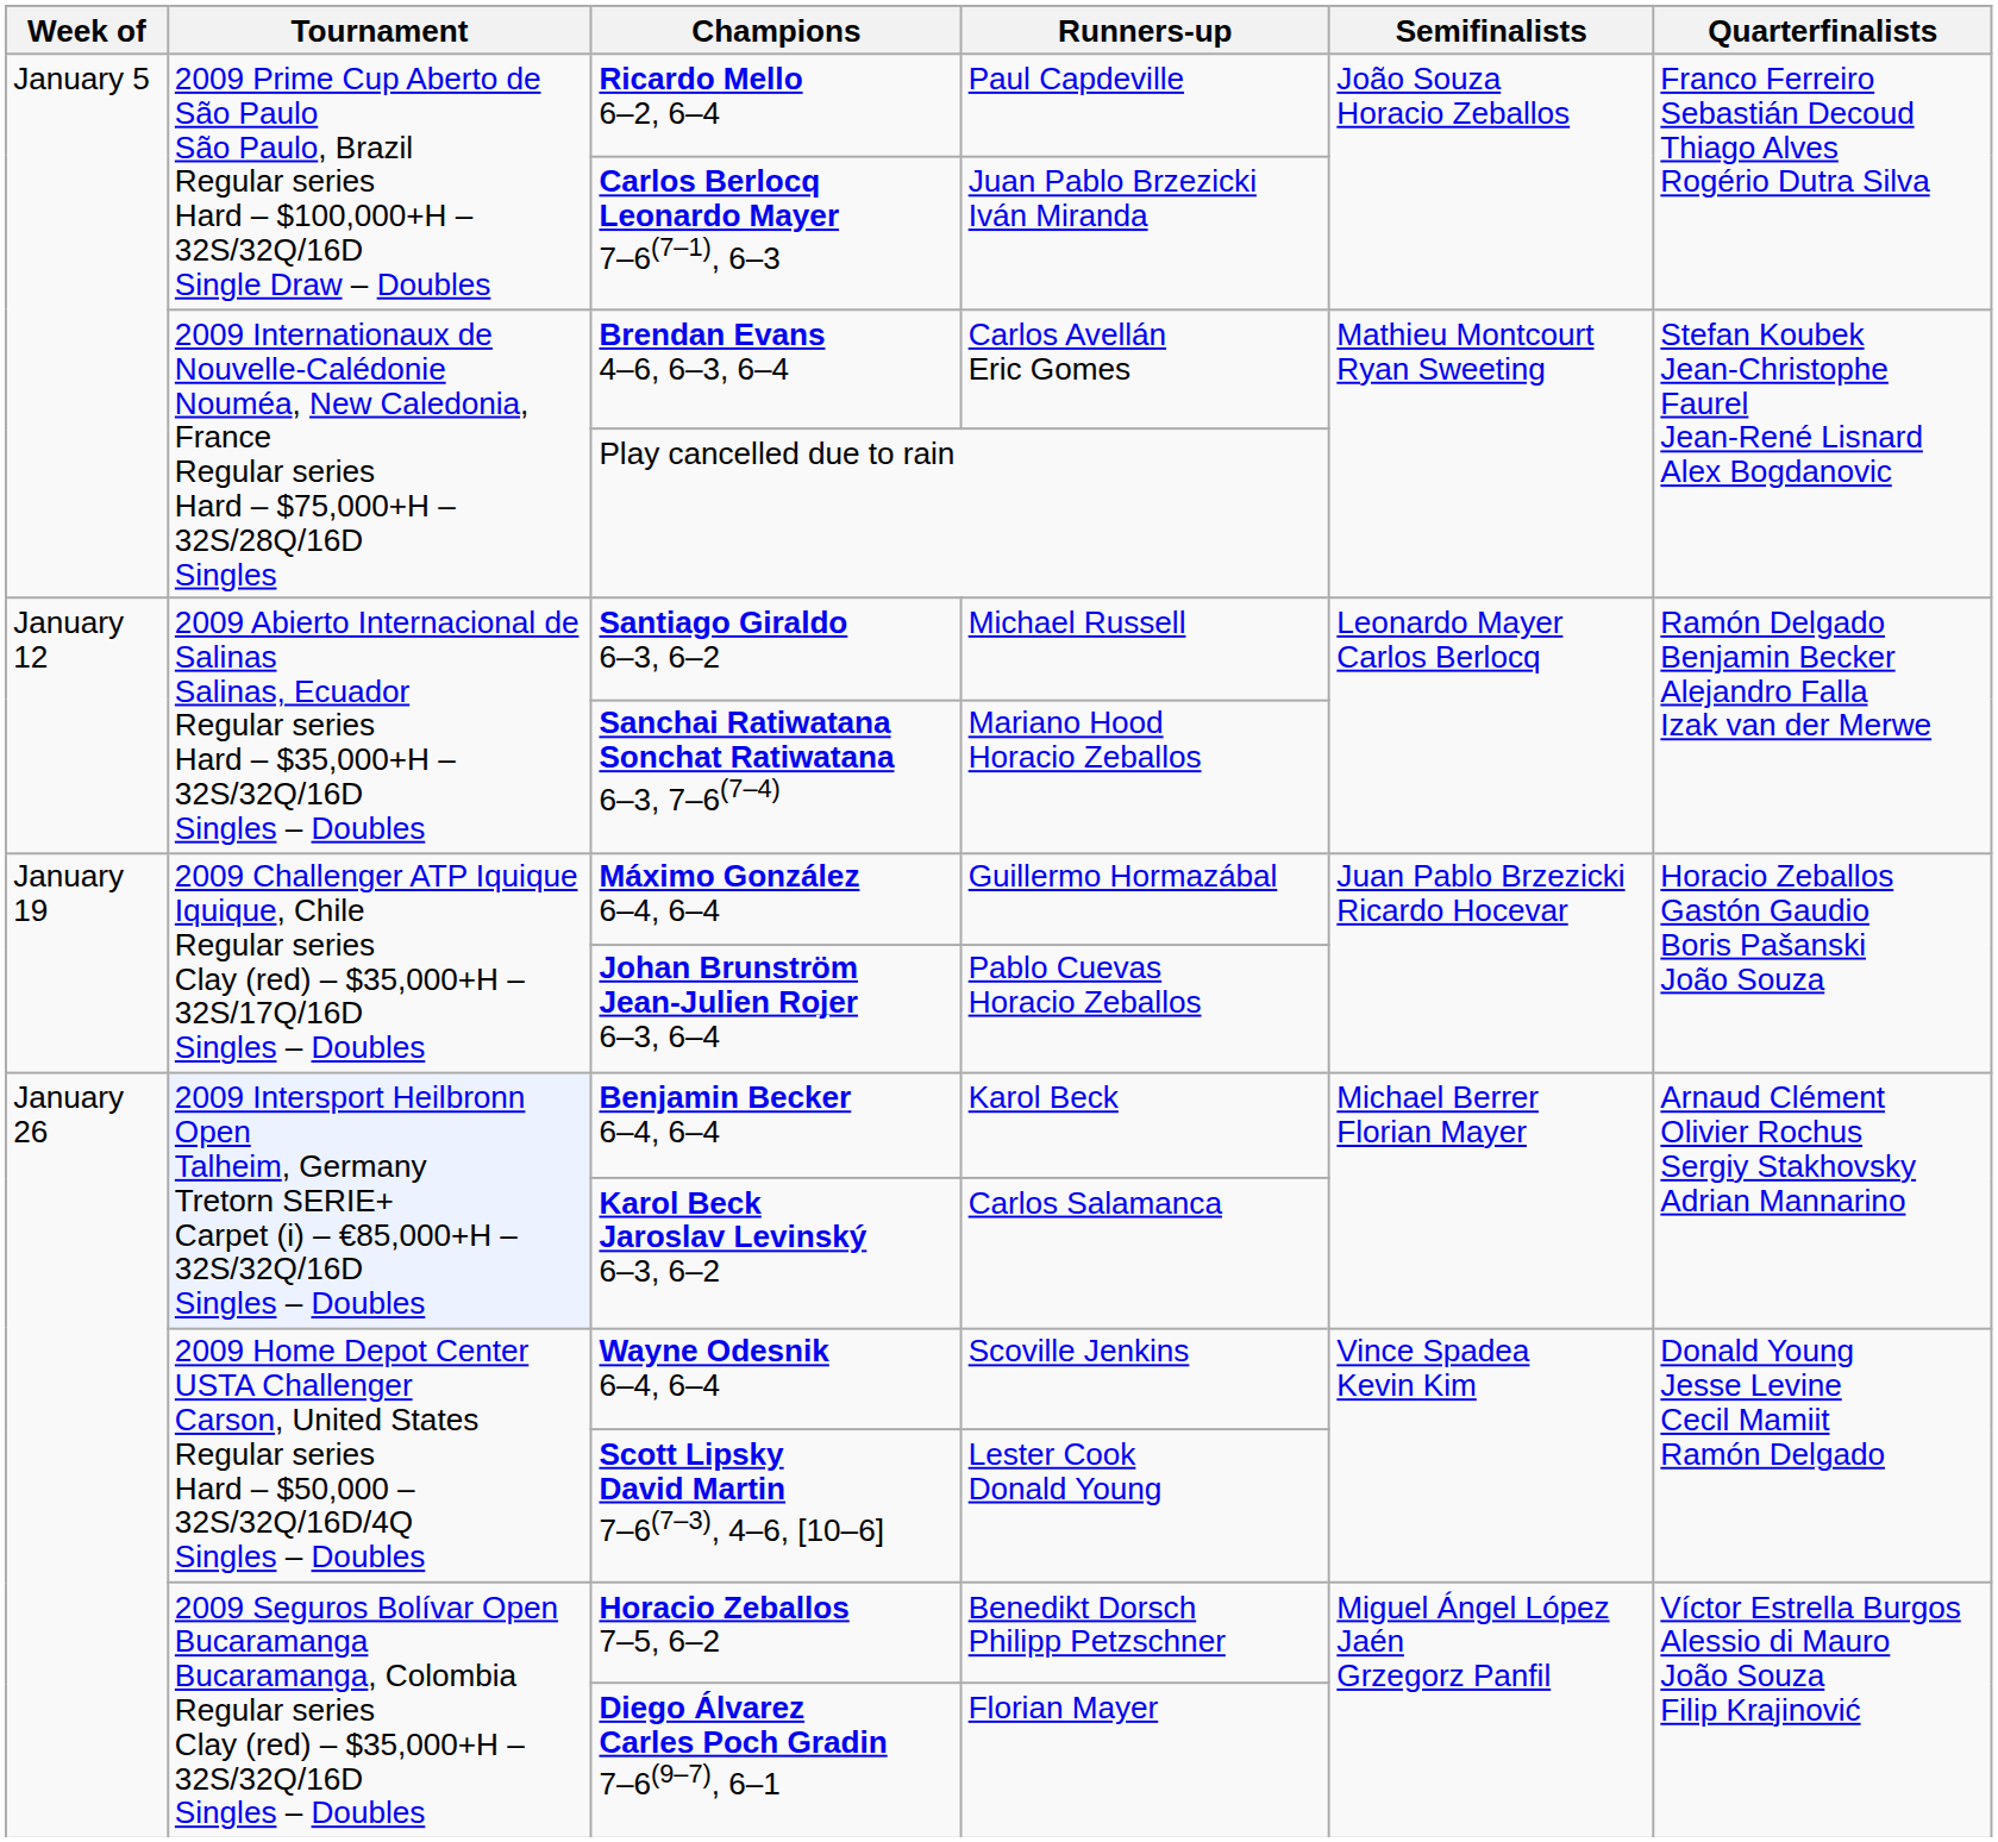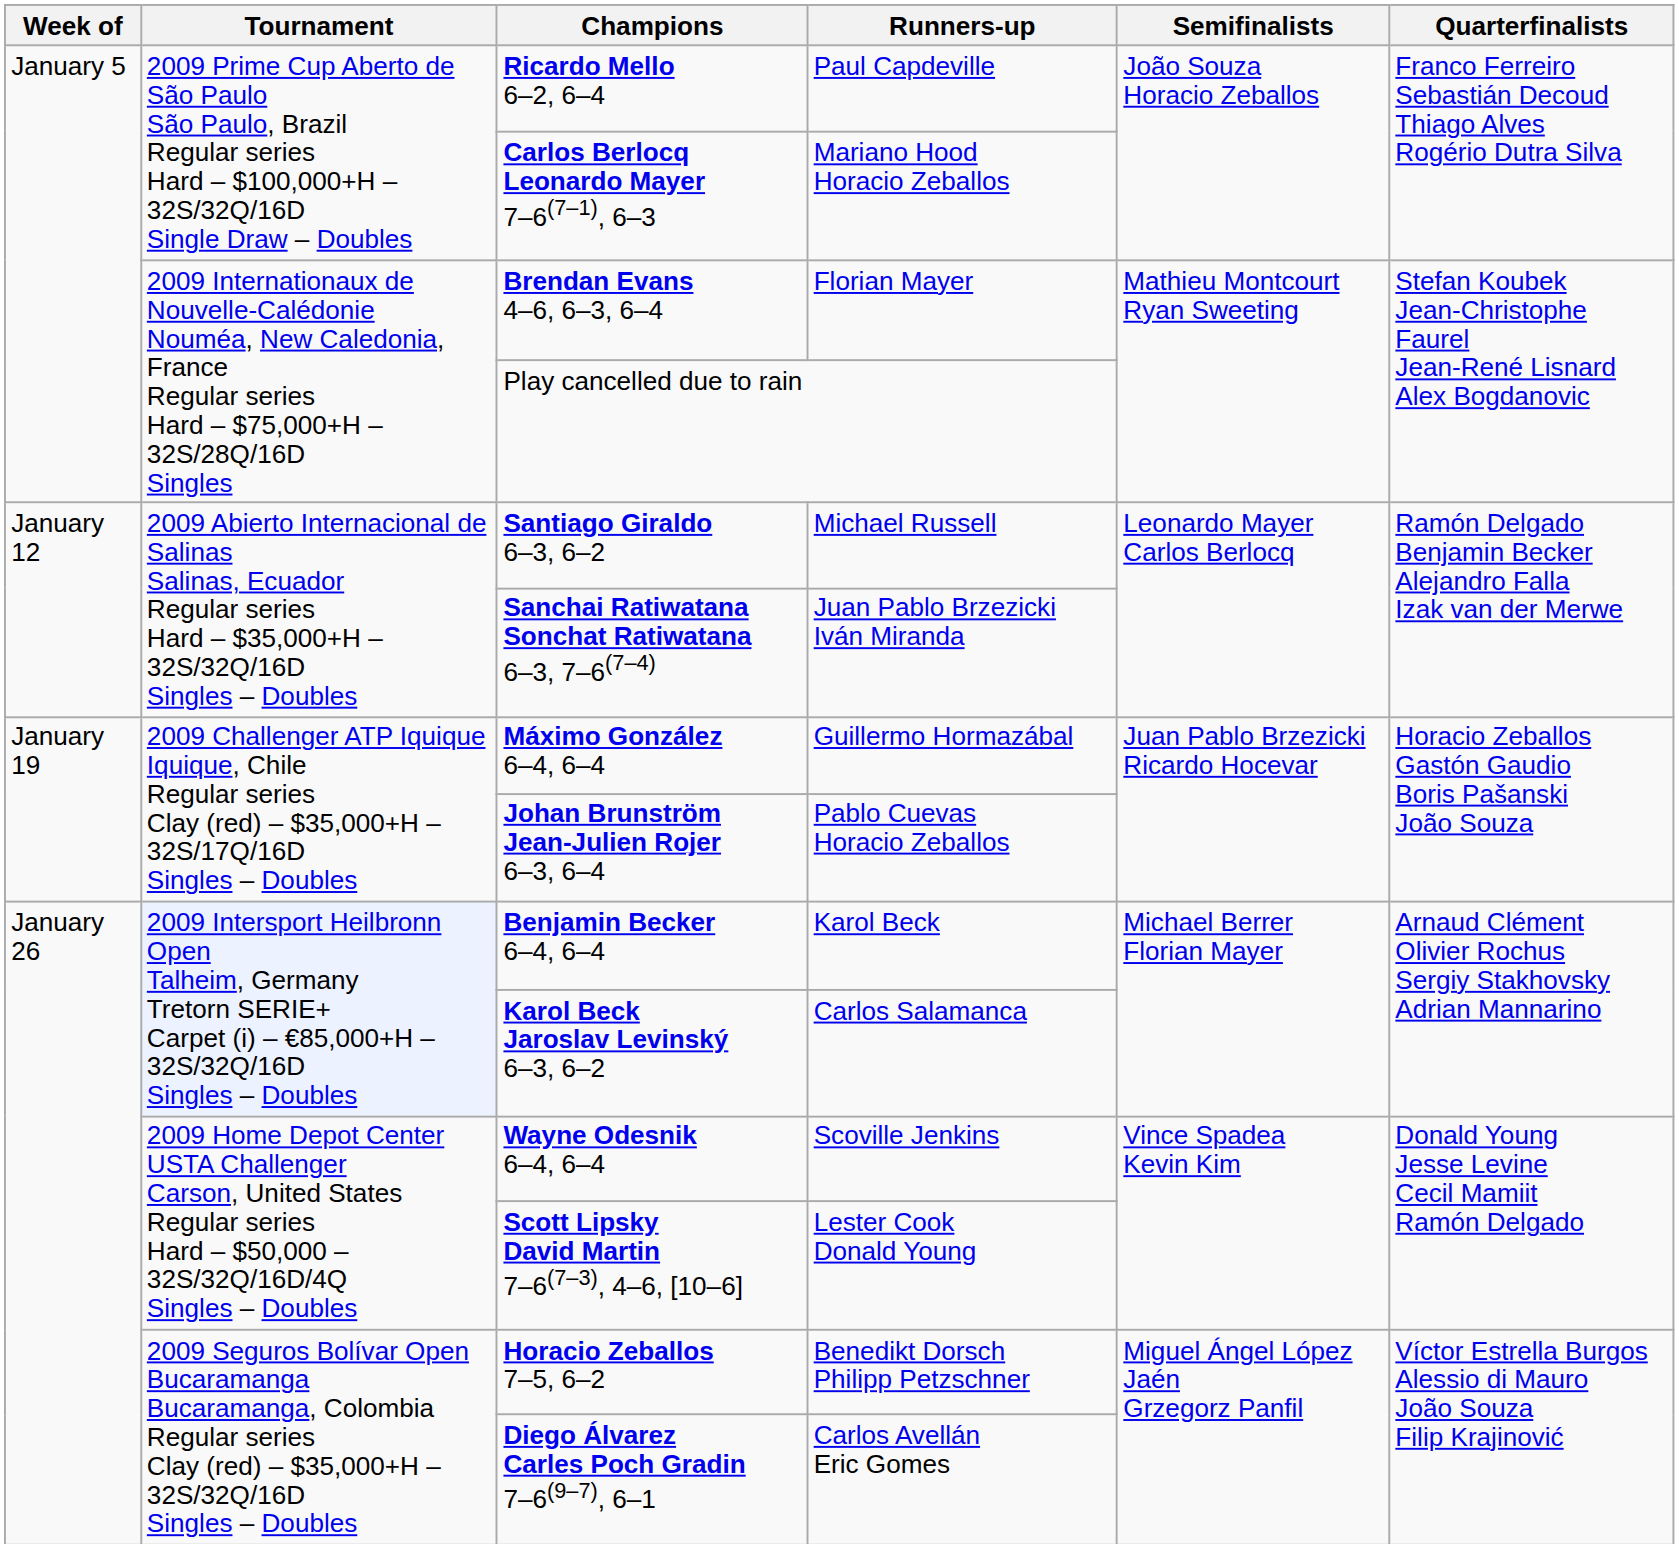Carlos Berlocq Leonardo Mayer 7–6(7–1), 6–3 | Runners-up: Juan Pablo Brzezicki Iván Miranda -> Mariano Hood Horacio Zeballos
Brendan Evans 4–6, 6–3, 6–4 | Runners-up: Carlos Avellán Eric Gomes -> Florian Mayer
Sanchai Ratiwatana Sonchat Ratiwatana 6–3, 7–6(7–4) | Runners-up: Mariano Hood Horacio Zeballos -> Juan Pablo Brzezicki Iván Miranda
Diego Álvarez Carles Poch Gradin 7–6(9–7), 6–1 | Runners-up: Florian Mayer -> Carlos Avellán Eric Gomes
